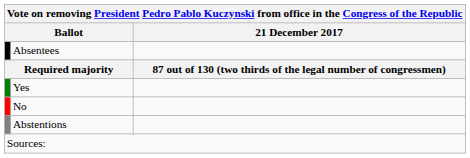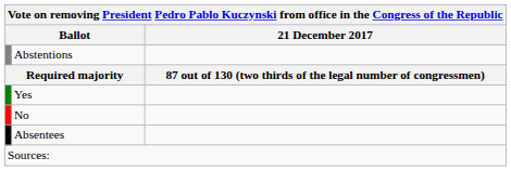rows swapped: Absentees <-> Abstentions
